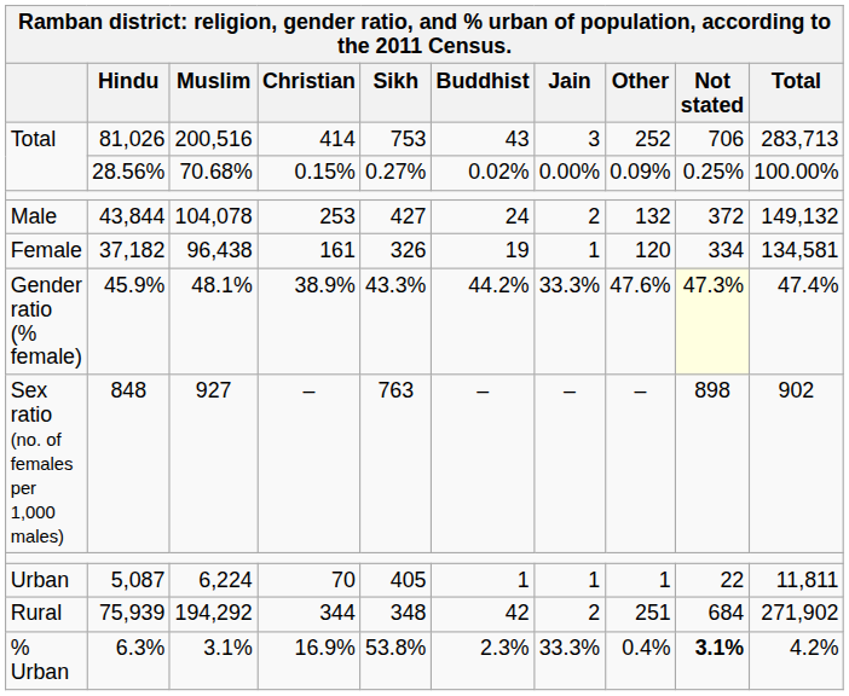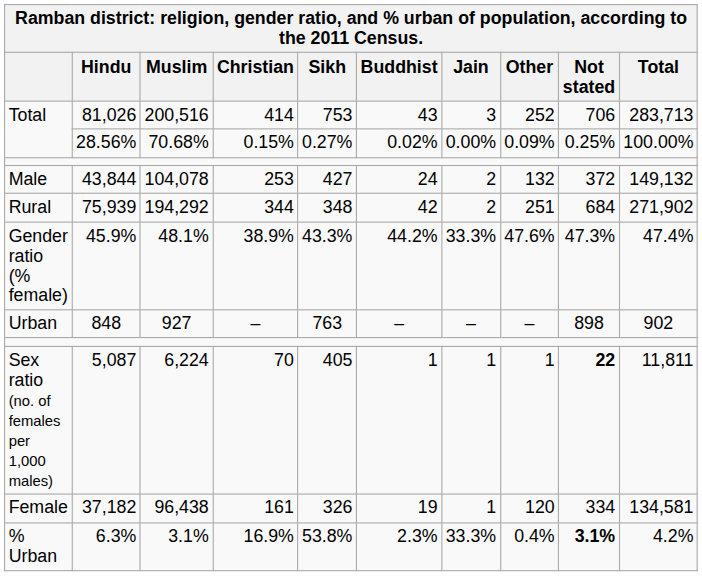rows swapped: 37,182 <-> 75,939
45.9% | Not stated: lightyellow background -> no background
848 | column 1: Sex ratio (no. of females per 1,000 males) -> Urban
5,087 | column 1: Urban -> Sex ratio (no. of females per 1,000 males)
5,087 | Not stated: normal -> bold
